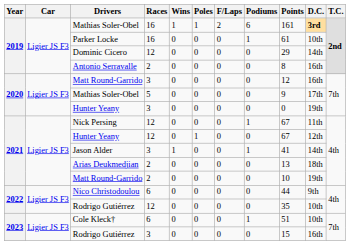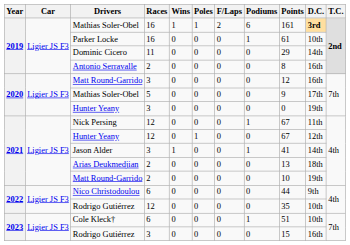Dominic Cicero | Races: 12 -> 11
